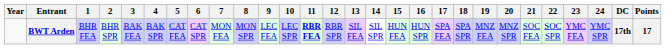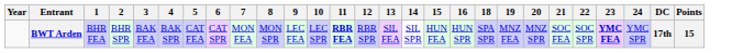- column: 17 | SPA FEA
BWT Arden | 23: normal -> bold
BWT Arden | Points: 17 -> 15
